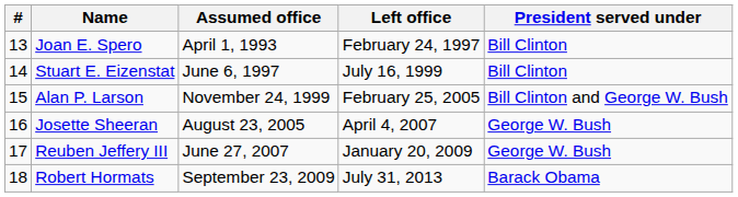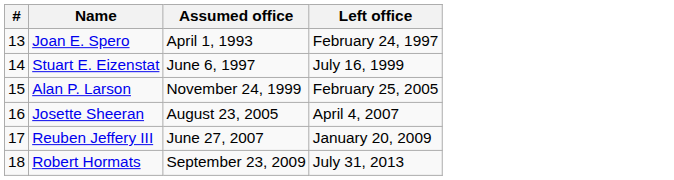- column: President served under | Bill Clinton | Bill Clinton | Bill Clinton and George W. Bush | George W. Bush | George W. Bush | Barack Obama
